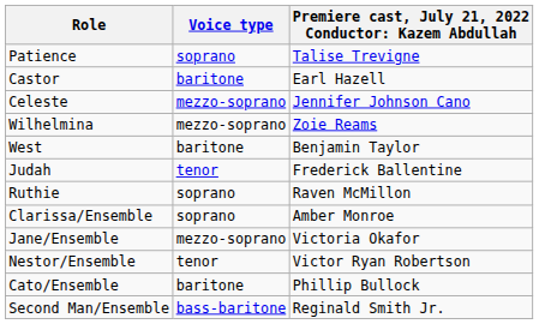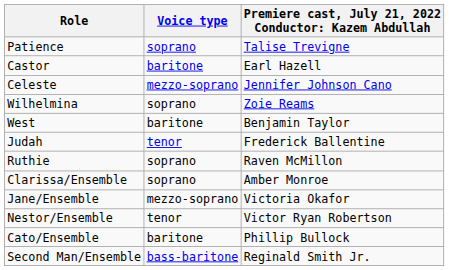Wilhelmina | Voice type: mezzo-soprano -> soprano
